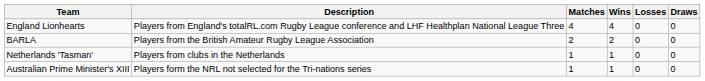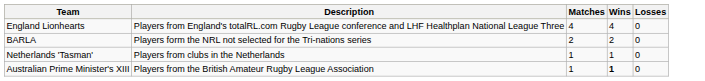- column: Draws | 0 | 0 | 0 | 0
BARLA | Description: Players from the British Amateur Rugby League Association -> Players form the NRL not selected for the Tri-nations series
Australian Prime Minister's XIII | Description: Players form the NRL not selected for the Tri-nations series -> Players from the British Amateur Rugby League Association
Australian Prime Minister's XIII | Wins: normal -> bold
